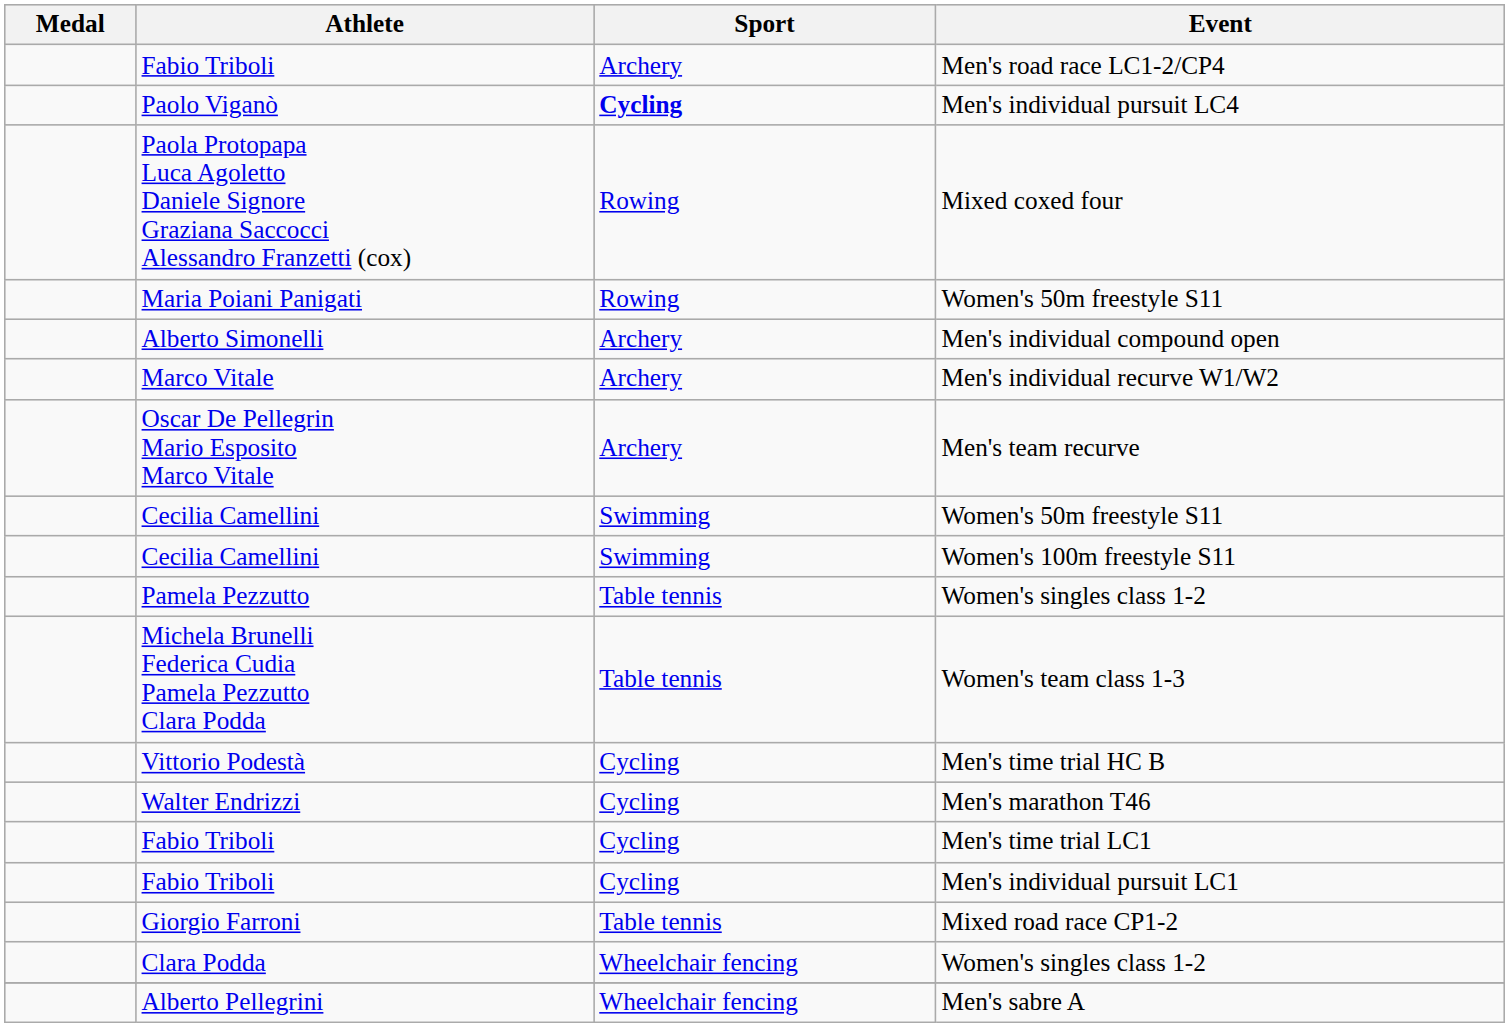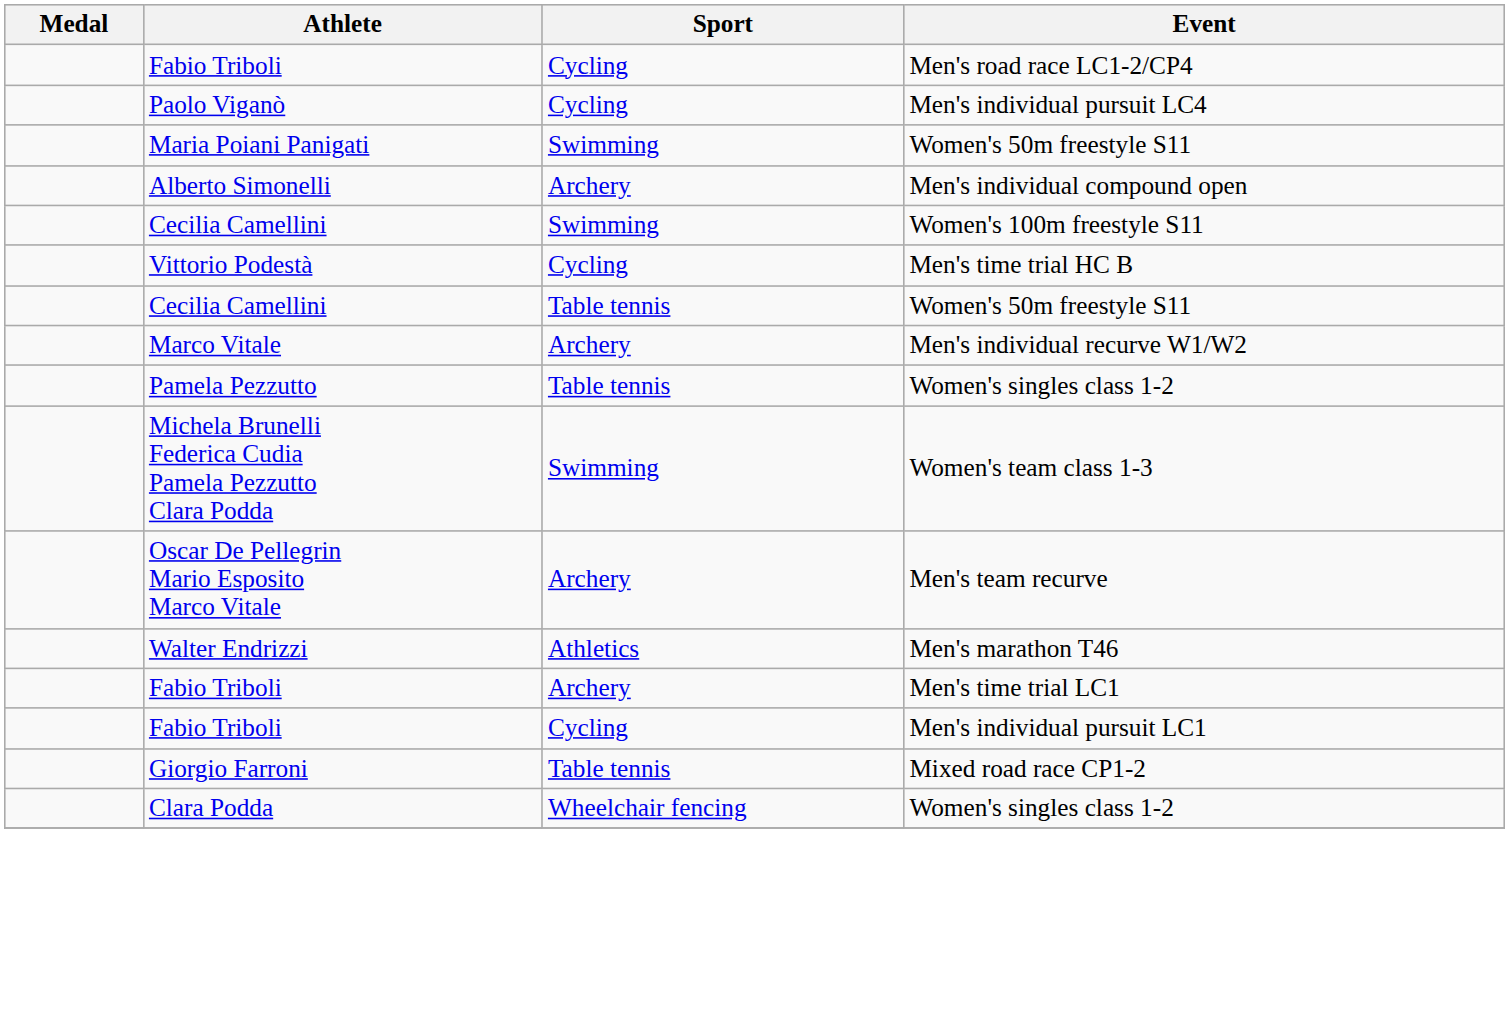Men's road race LC1-2/CP4 | Sport: Archery -> Cycling
Men's individual pursuit LC4 | Sport: bold -> normal
- row: Paola Protopapa Luca Agoletto Daniele Signore Graziana Saccocci Alessandro Franzetti (cox) | Rowing | Mixed coxed four
Maria Poiani Panigati / Women's 50m freestyle S11 | Sport: Rowing -> Swimming
rows swapped: Men's individual recurve W1/W2 <-> Women's 100m freestyle S11
rows swapped: Men's time trial HC B <-> Men's team recurve
Cecilia Camellini / Women's 50m freestyle S11 | Sport: Swimming -> Table tennis
Women's team class 1-3 | Sport: Table tennis -> Swimming
Men's marathon T46 | Sport: Cycling -> Athletics
Men's time trial LC1 | Sport: Cycling -> Archery
- row: Alberto Pellegrini | Wheelchair fencing | Men's sabre A
